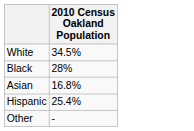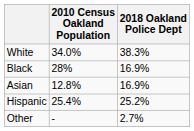+ column: 2018 Oakland Police Dept | 38.3% | 16.9% | 16.9% | 25.2% | 2.7%
White | 2010 Census Oakland Population: 34.5% -> 34.0%
Asian | 2010 Census Oakland Population: 16.8% -> 12.8%
